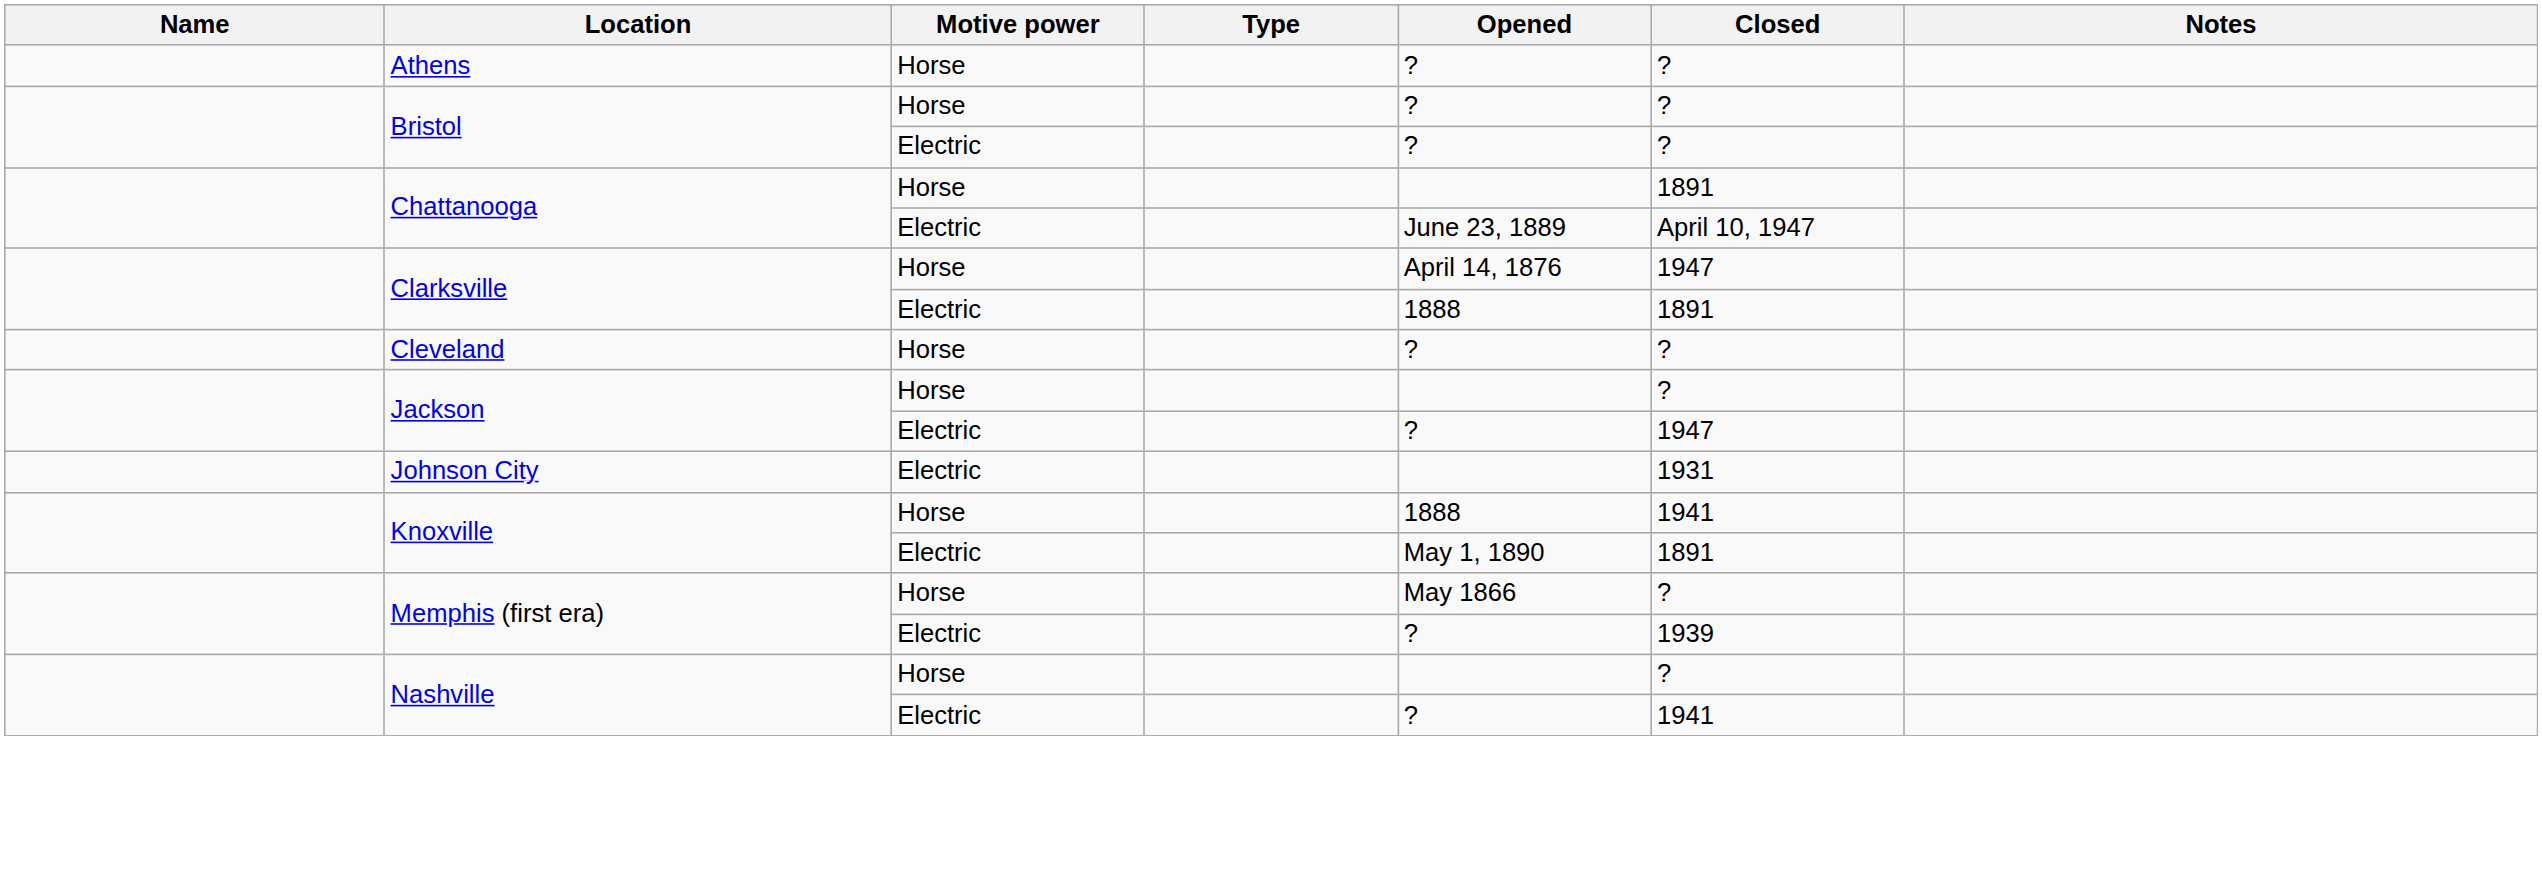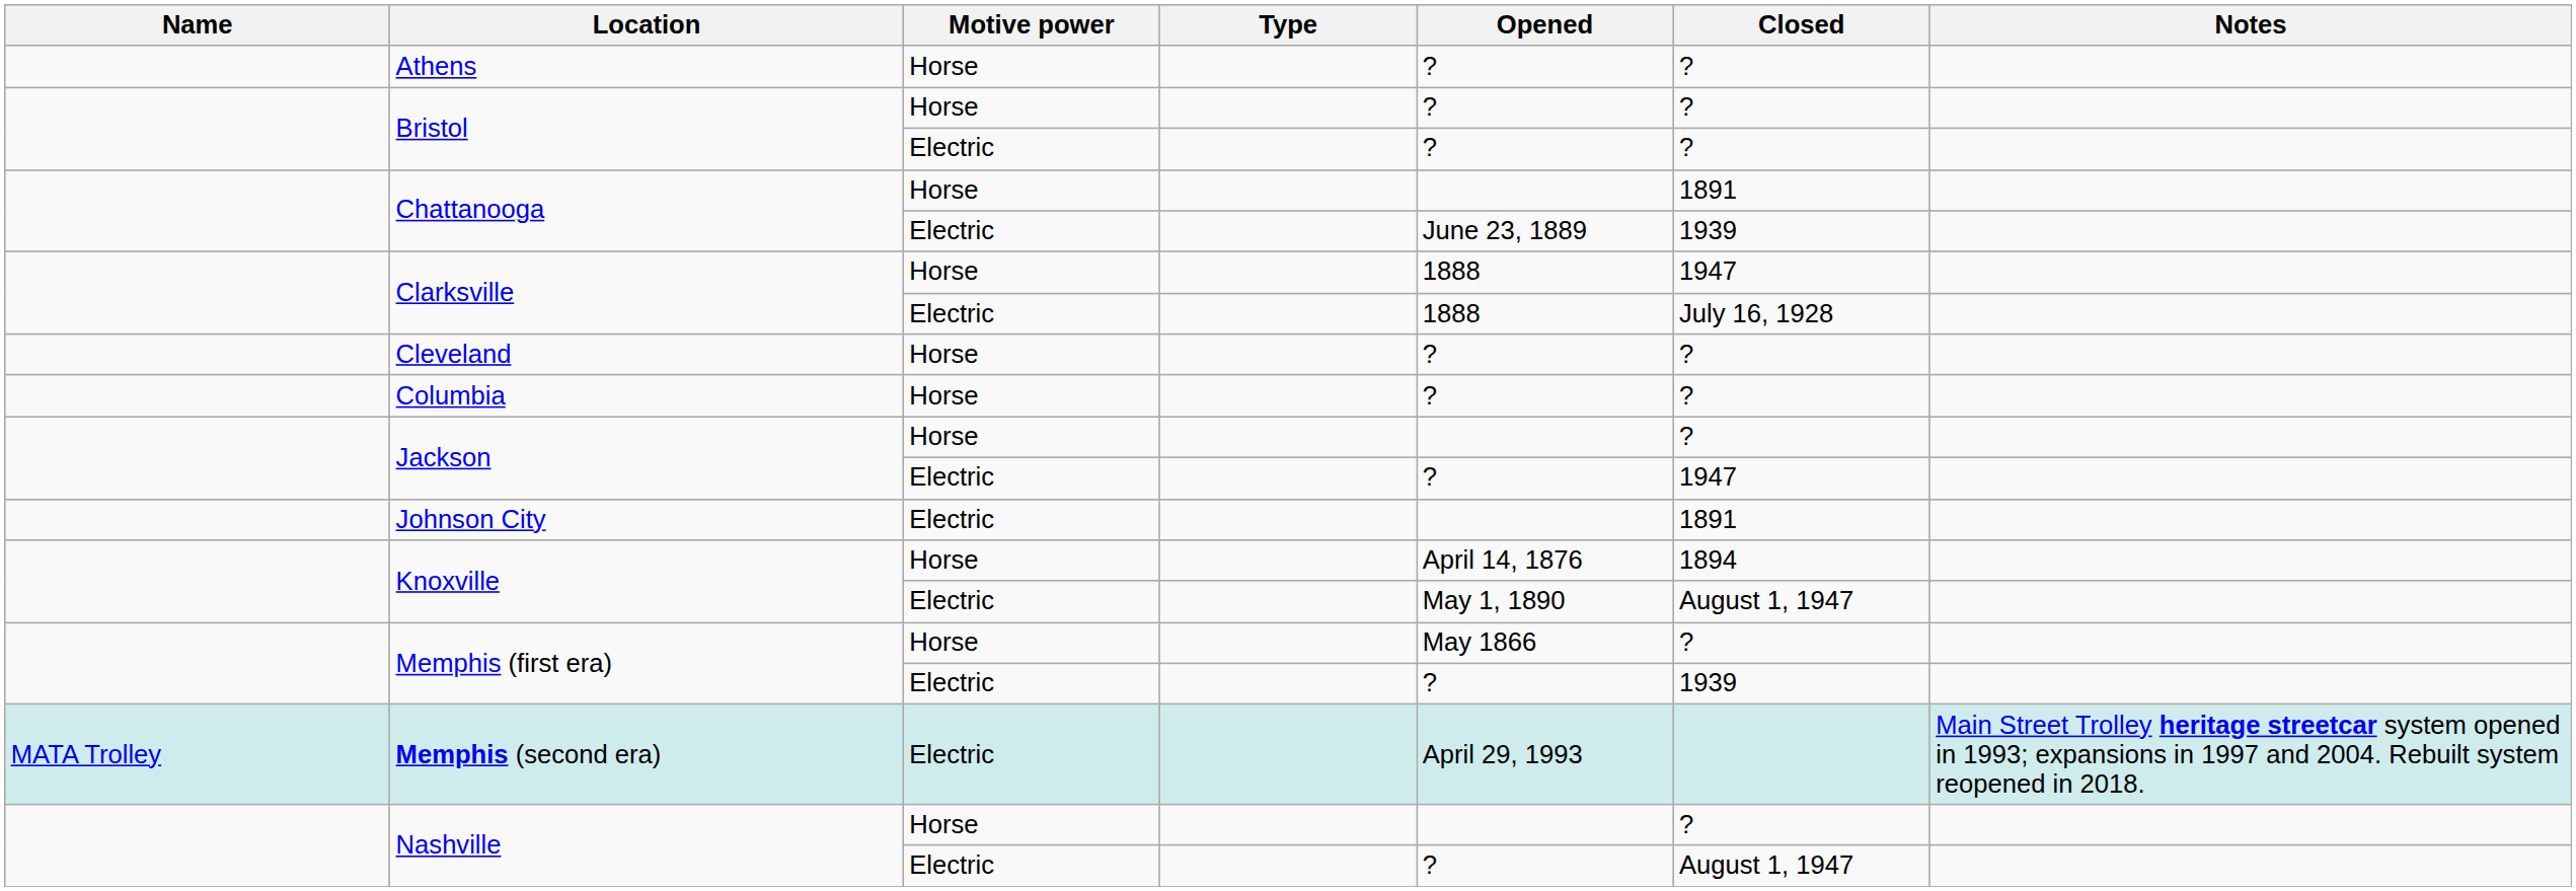Chattanooga / Electric | Closed: April 10, 1947 -> 1939
Clarksville / Horse | Opened: April 14, 1876 -> 1888
Clarksville / Electric | Closed: 1891 -> July 16, 1928
+ row: Columbia | Horse | ? | ?
Johnson City | Closed: 1931 -> 1891
Knoxville / Horse | Opened: 1888 -> April 14, 1876
Knoxville / Horse | Closed: 1941 -> 1894
Knoxville / Electric | Closed: 1891 -> August 1, 1947
+ row: MATA Trolley | Memphis (second era) | Electric | April 29, 1993 | Main Street Trolley heritage streetcar system opened in 1993; expansions in 1997 and 2004. Rebuilt system reopened in 2018.
Nashville / Electric | Closed: 1941 -> August 1, 1947
